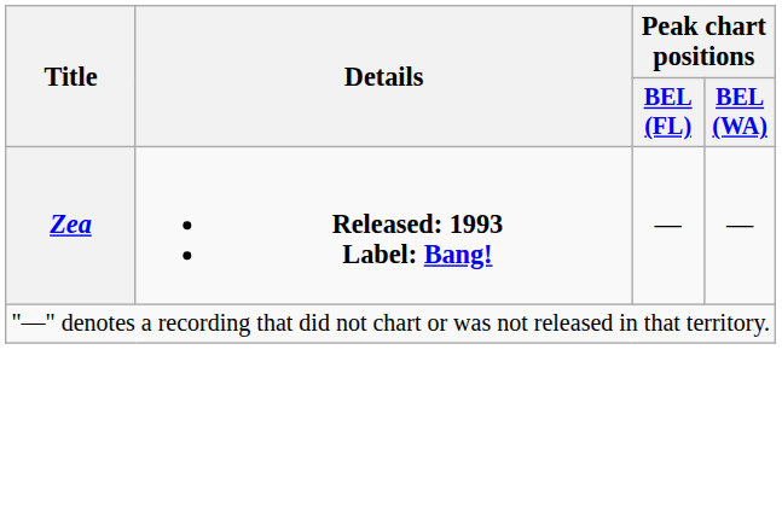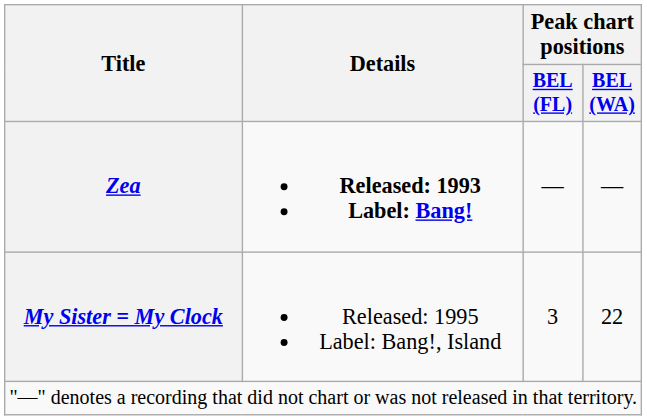+ row: My Sister = My Clock | Released: 1995 Label: Bang!, Island | 3 | 22
